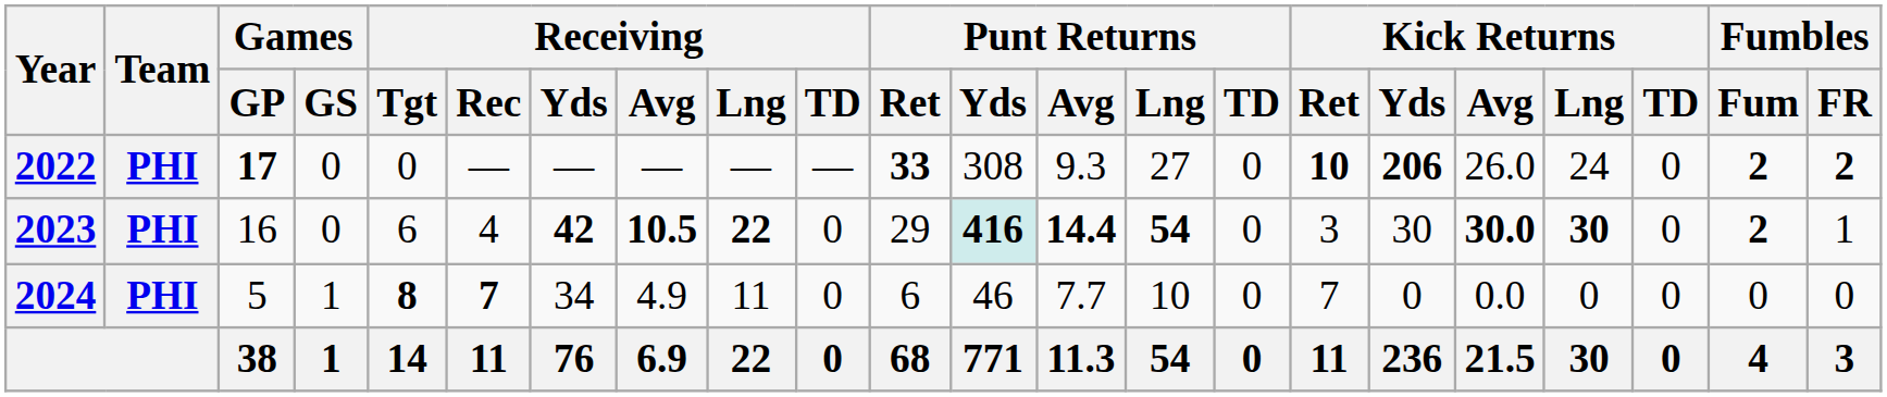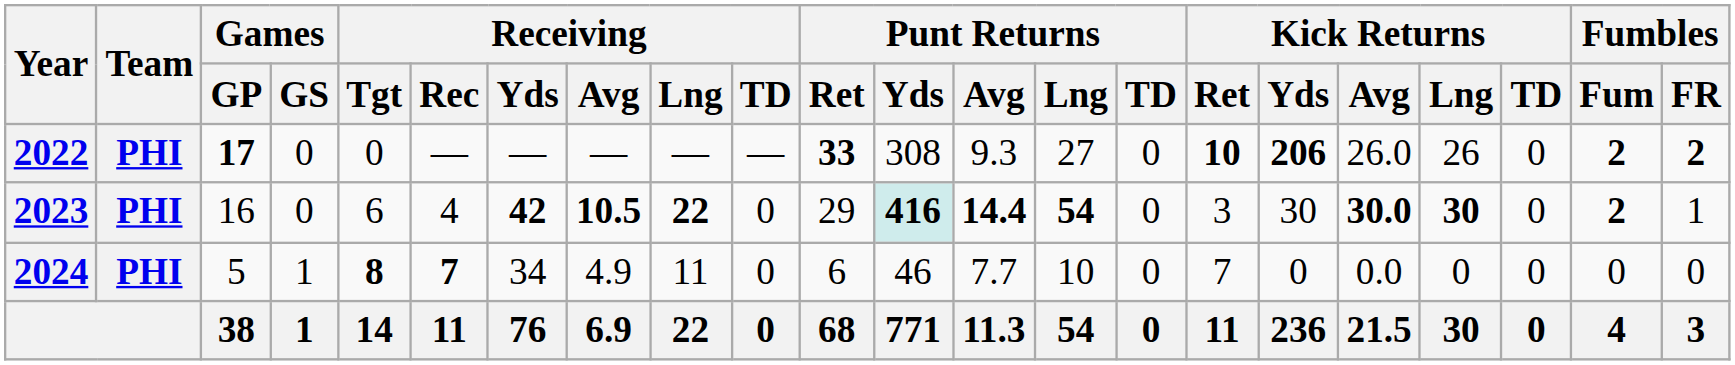2022 | Kick Returns / Lng: 24 -> 26
